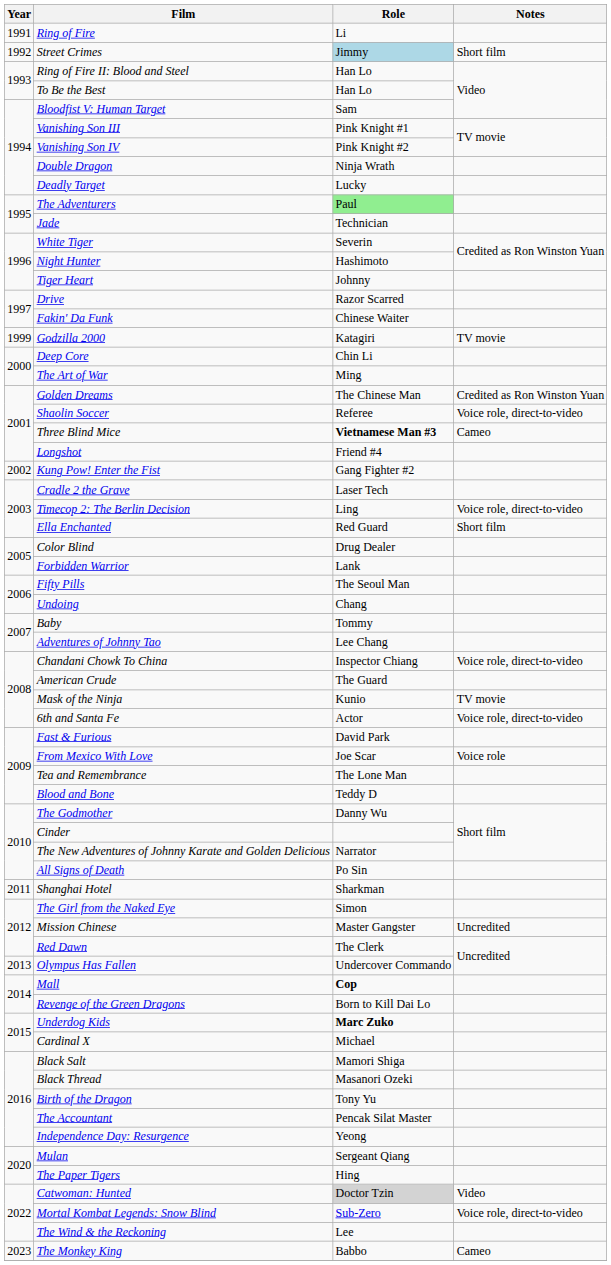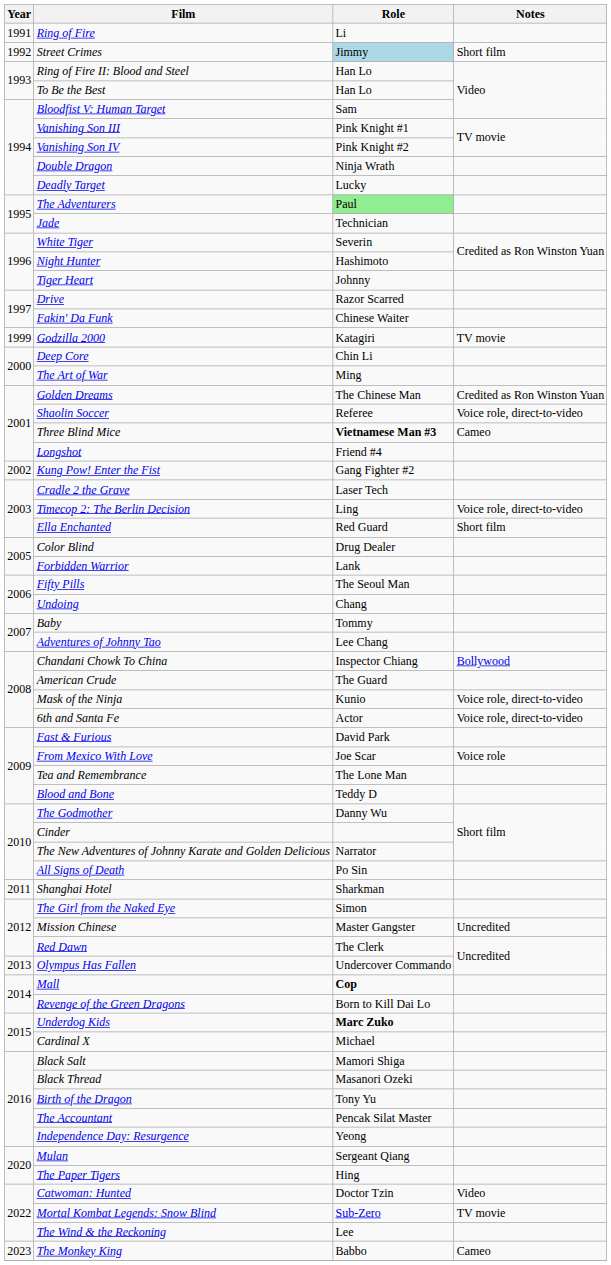Chandani Chowk To China | Notes: Voice role, direct-to-video -> Bollywood
Mask of the Ninja | Notes: TV movie -> Voice role, direct-to-video
Catwoman: Hunted | Role: lightgrey background -> no background
Mortal Kombat Legends: Snow Blind | Notes: Voice role, direct-to-video -> TV movie
